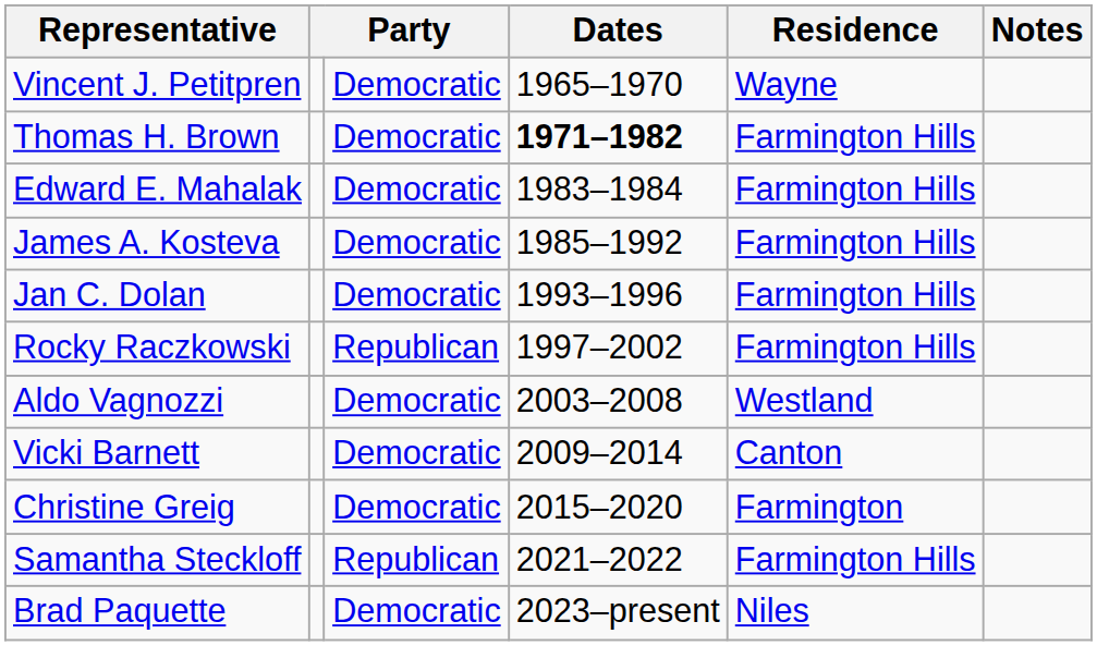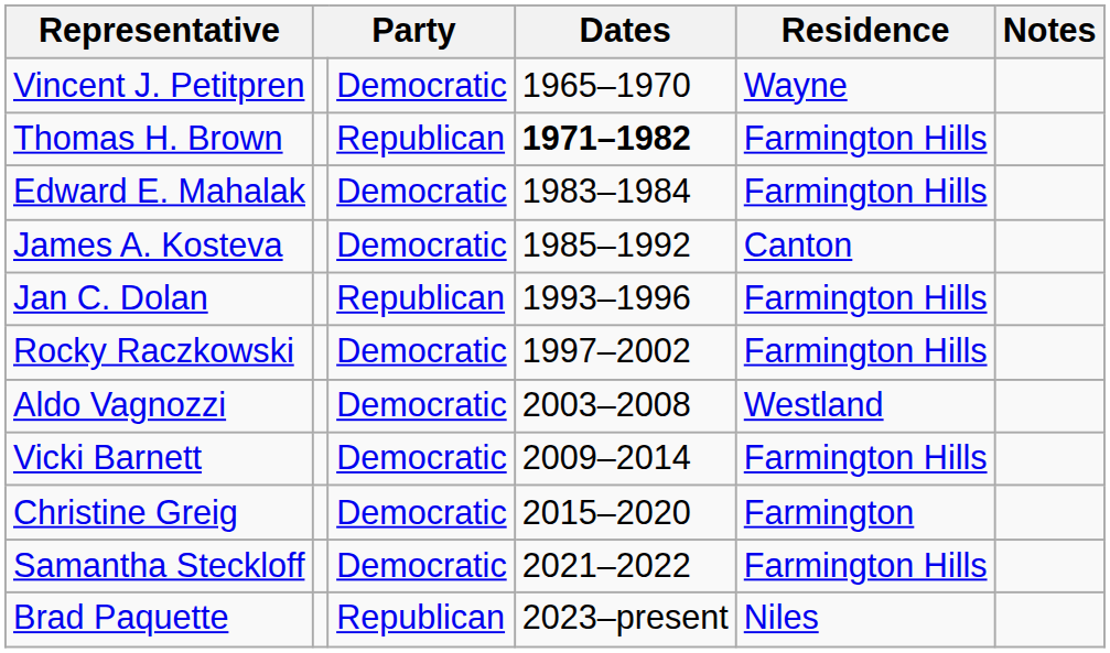Thomas H. Brown | column 3: Democratic -> Republican
James A. Kosteva | Residence: Farmington Hills -> Canton
Jan C. Dolan | column 3: Democratic -> Republican
Rocky Raczkowski | column 3: Republican -> Democratic
Vicki Barnett | Residence: Canton -> Farmington Hills
Samantha Steckloff | column 3: Republican -> Democratic
Brad Paquette | column 3: Democratic -> Republican
